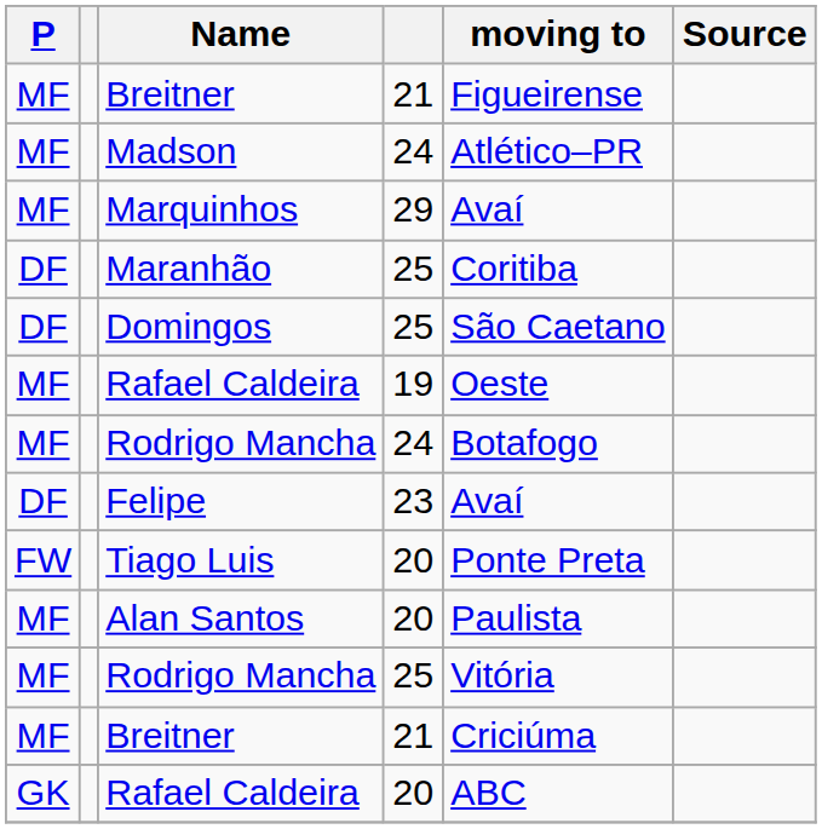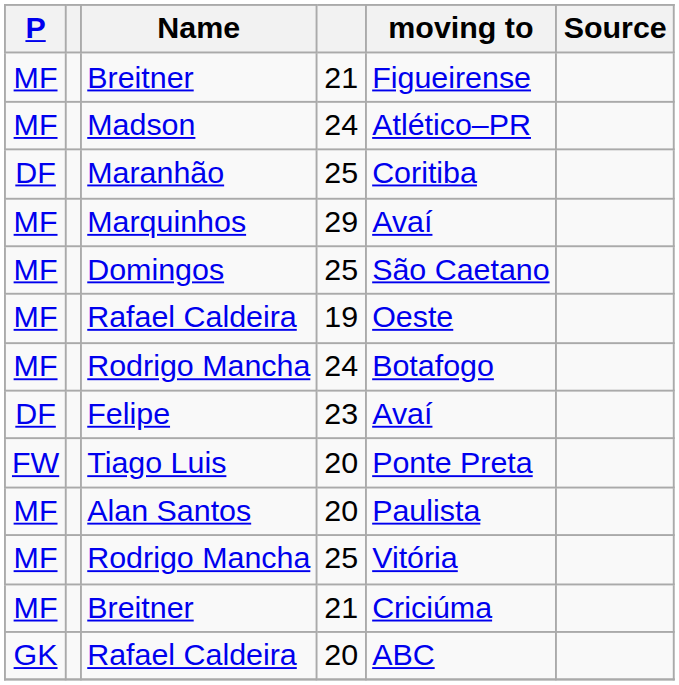rows swapped: Marquinhos <-> Maranhão
Domingos | P: DF -> MF
